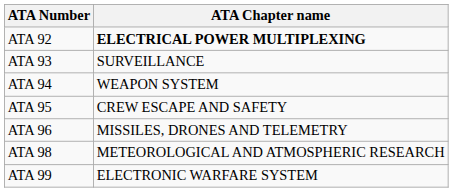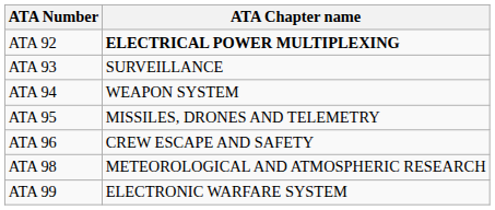ATA 95 | ATA Chapter name: CREW ESCAPE AND SAFETY -> MISSILES, DRONES AND TELEMETRY
ATA 96 | ATA Chapter name: MISSILES, DRONES AND TELEMETRY -> CREW ESCAPE AND SAFETY
